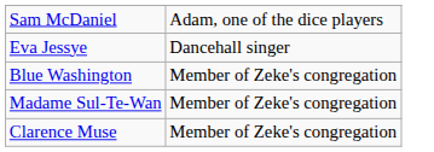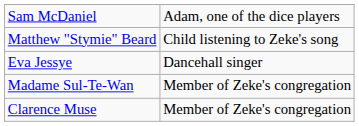+ row: Matthew "Stymie" Beard | Child listening to Zeke's song
- row: Blue Washington | Member of Zeke's congregation
